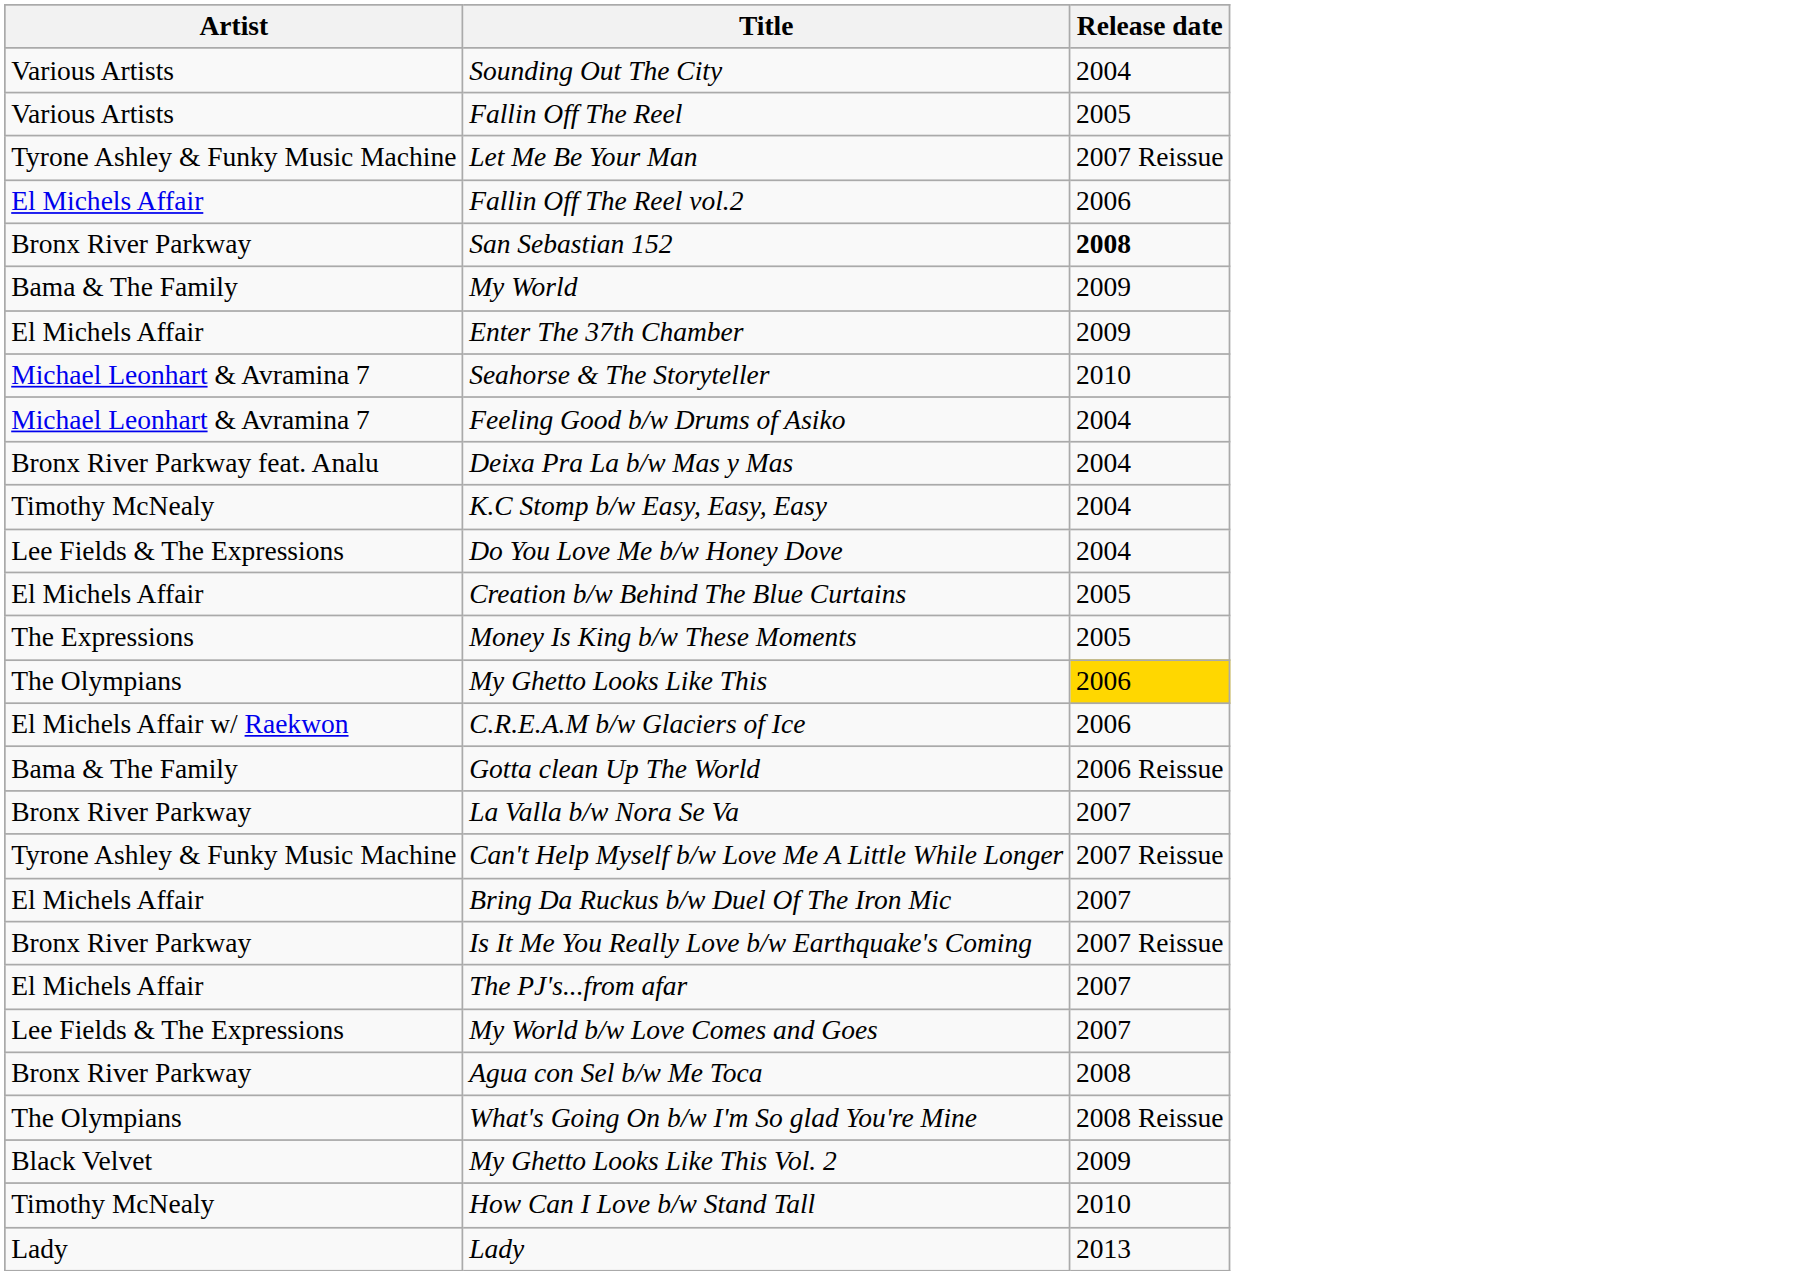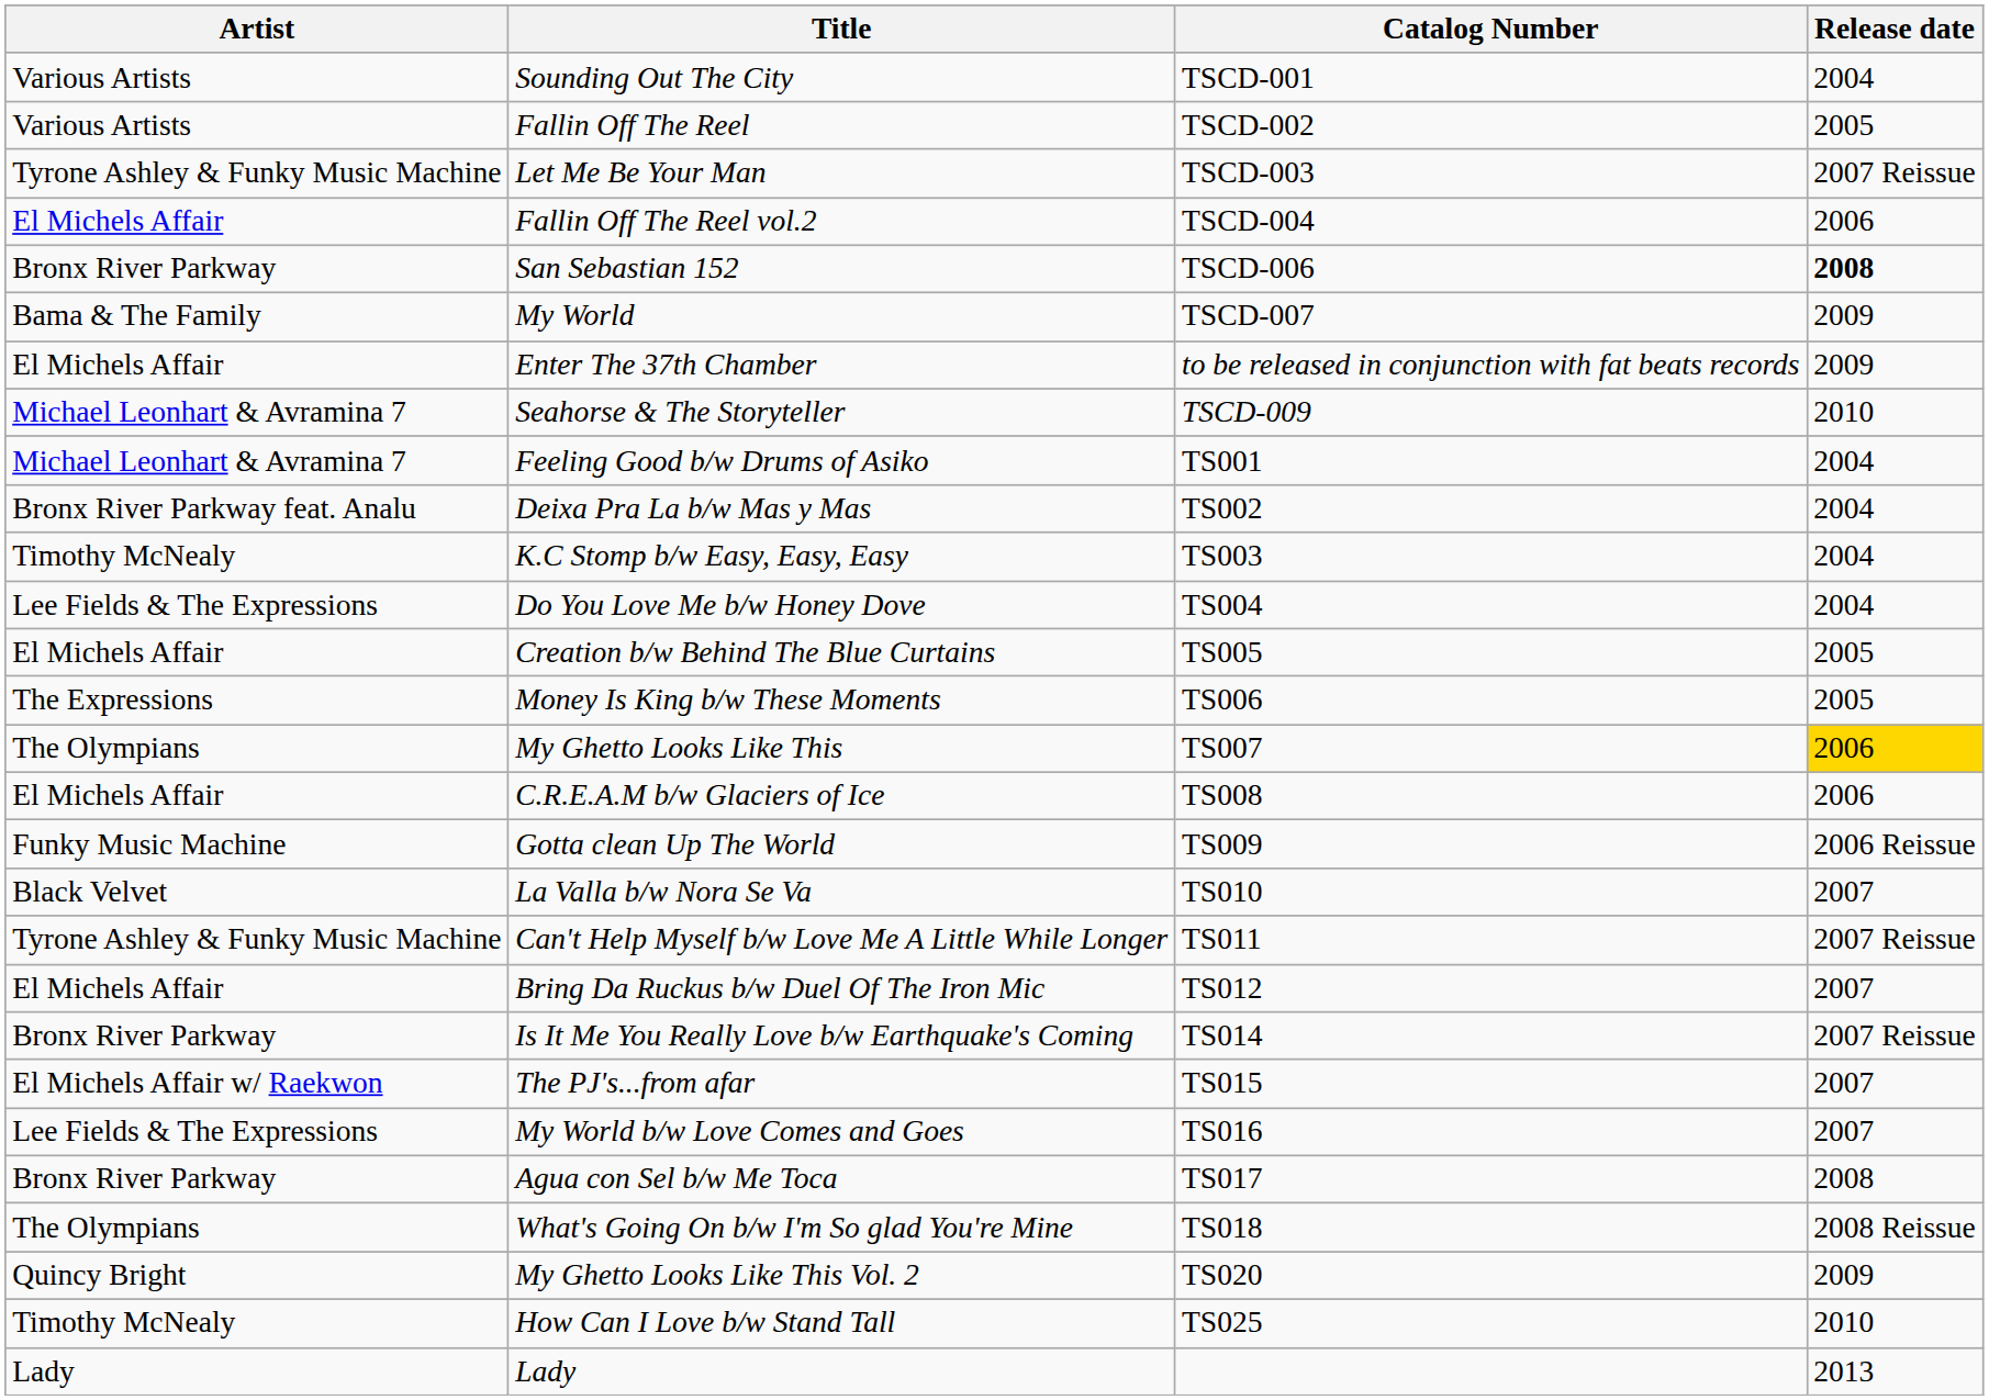+ column: Catalog Number | TSCD-001 | TSCD-002 | TSCD-003 | TSCD-004 | TSCD-006 | TSCD-007 | to be released in conjunction with fat beats records | TSCD-009 | TS001 | TS002 | TS003 | TS004 | TS005 | TS006 | TS007 | TS008 | TS009 | TS010 | TS011 | TS012 | TS014 | TS015 | TS016 | TS017 | TS018 | TS020 | TS025
C.R.E.A.M b/w Glaciers of Ice | Artist: El Michels Affair w/ Raekwon -> El Michels Affair
Gotta clean Up The World | Artist: Bama & The Family -> Funky Music Machine
La Valla b/w Nora Se Va | Artist: Bronx River Parkway -> Black Velvet
The PJ's...from afar | Artist: El Michels Affair -> El Michels Affair w/ Raekwon
My Ghetto Looks Like This Vol. 2 | Artist: Black Velvet -> Quincy Bright
